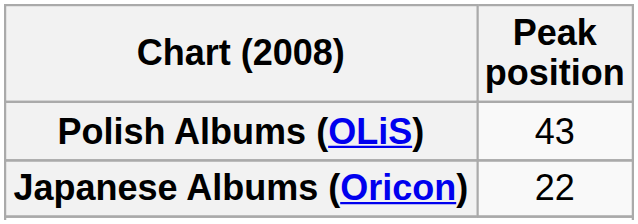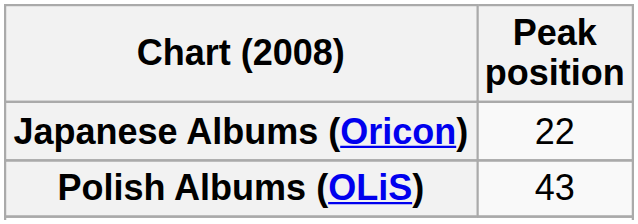rows swapped: Japanese Albums (Oricon) <-> Polish Albums (OLiS)
